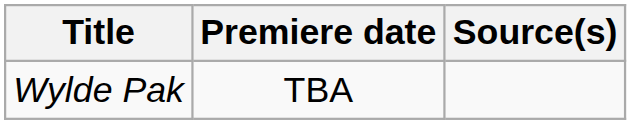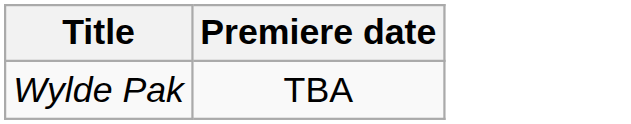- column: Source(s)
